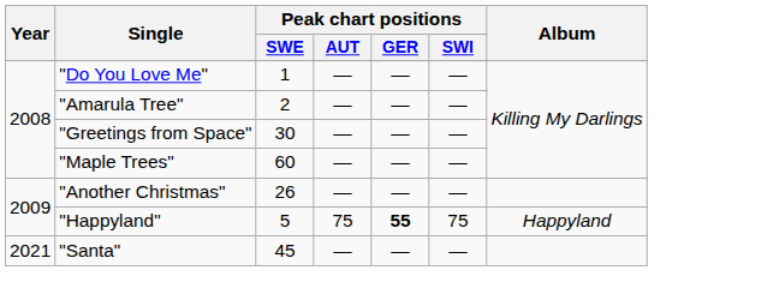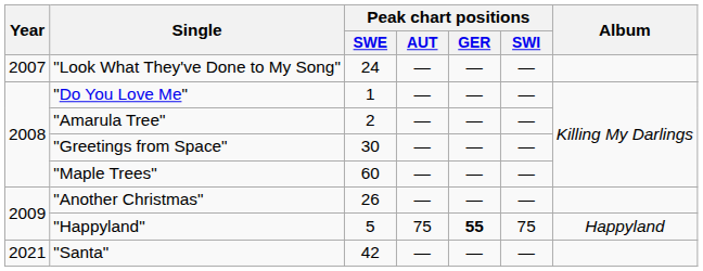+ row: 2007 | "Look What They've Done to My Song" | 24 | — | — | —
"Santa" | Peak chart positions / SWE: 45 -> 42
